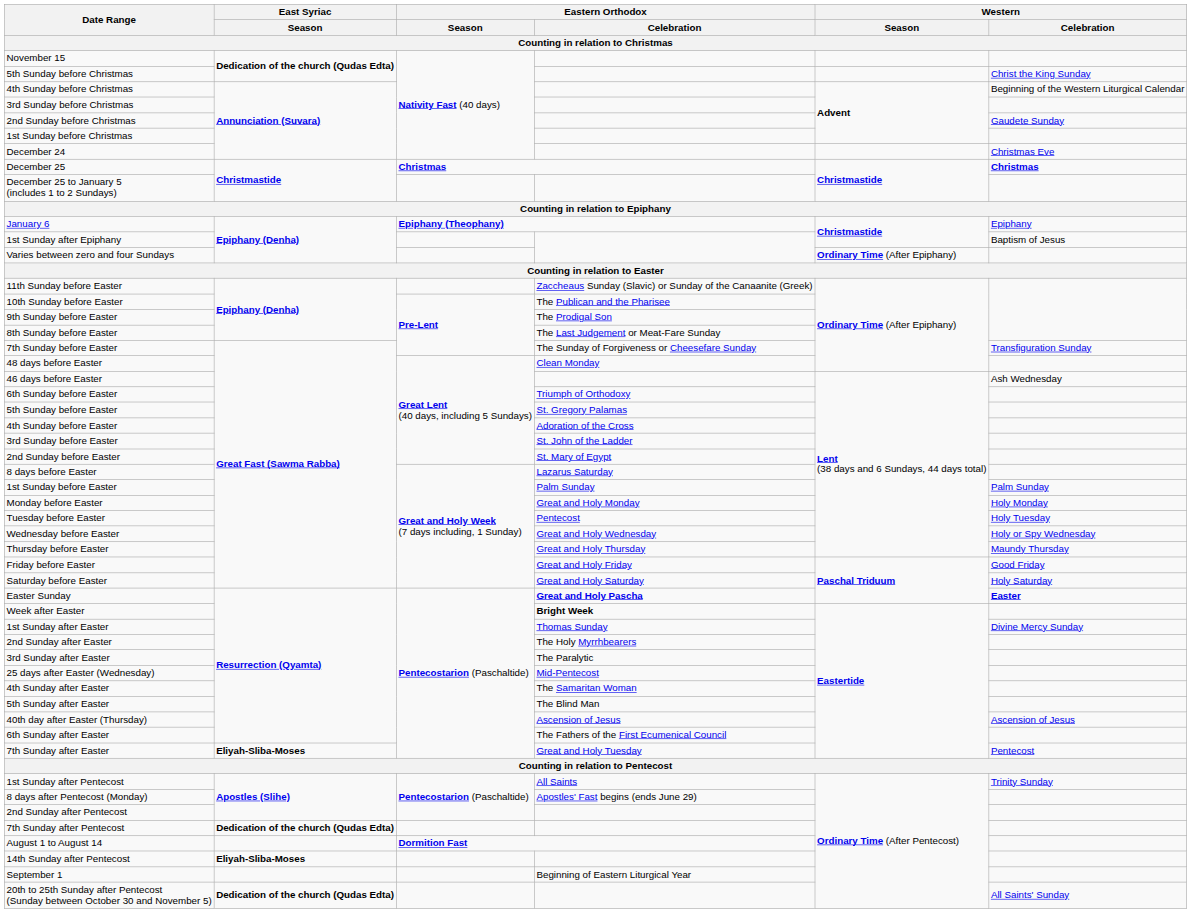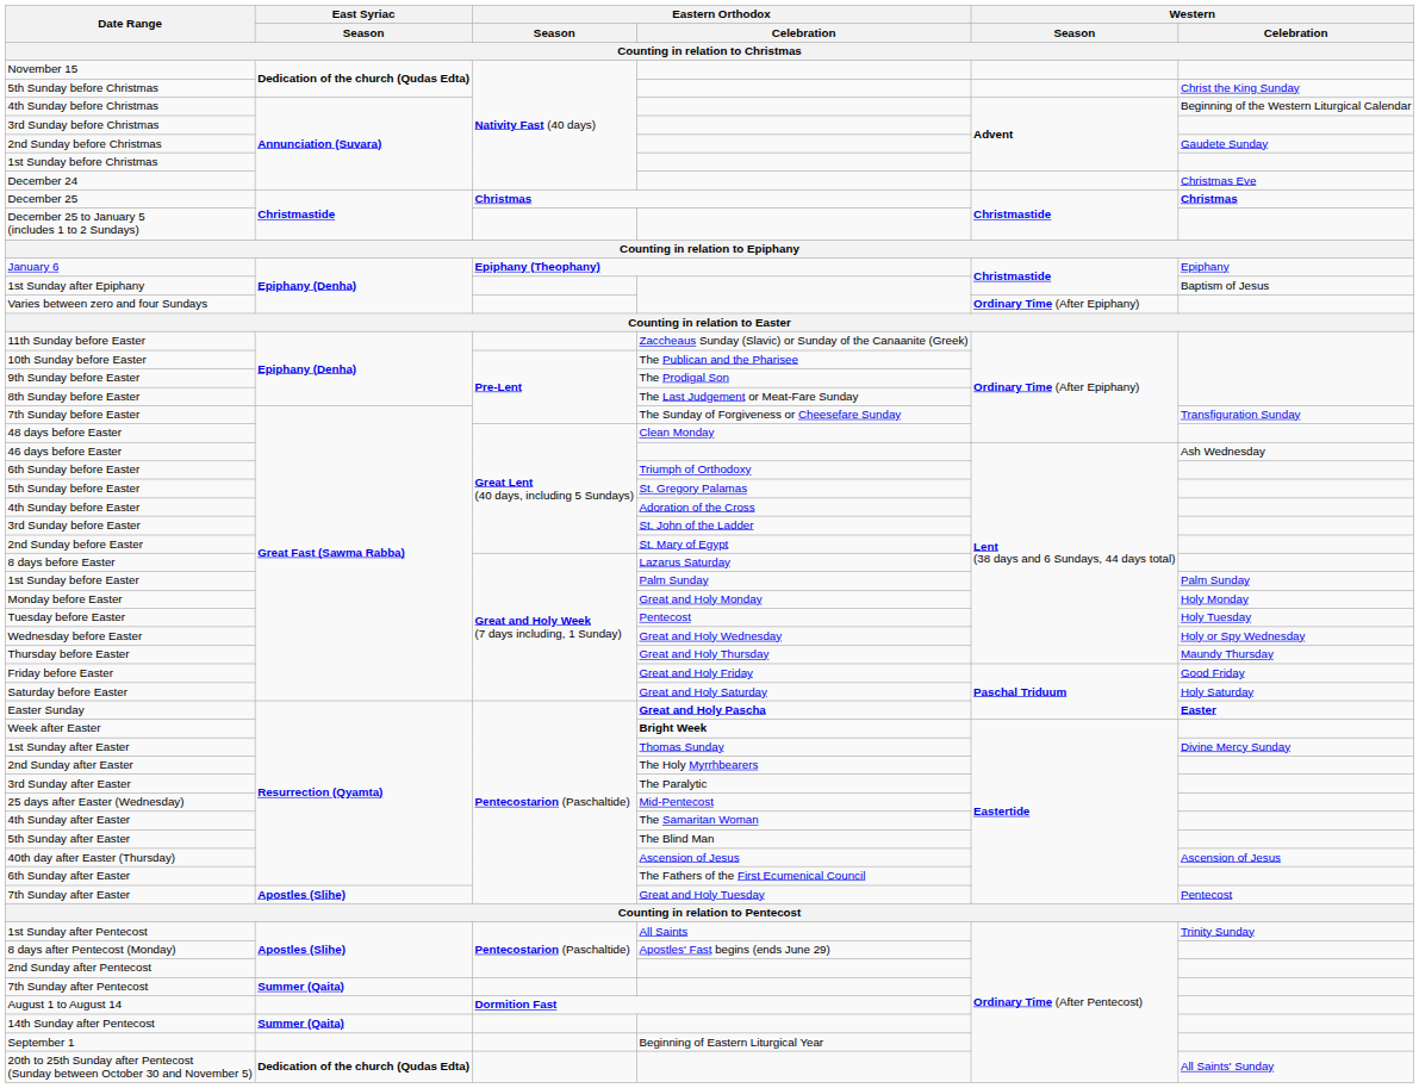7th Sunday after Easter | East Syriac / Season: Eliyah-Sliba-Moses -> Apostles (Slihe)
7th Sunday after Pentecost | East Syriac / Season: Dedication of the church (Qudas Edta) -> Summer (Qaita)
14th Sunday after Pentecost | East Syriac / Season: Eliyah-Sliba-Moses -> Summer (Qaita)
